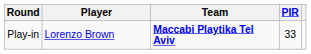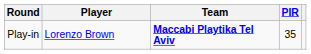Play-in | PIR: 33 -> 35
